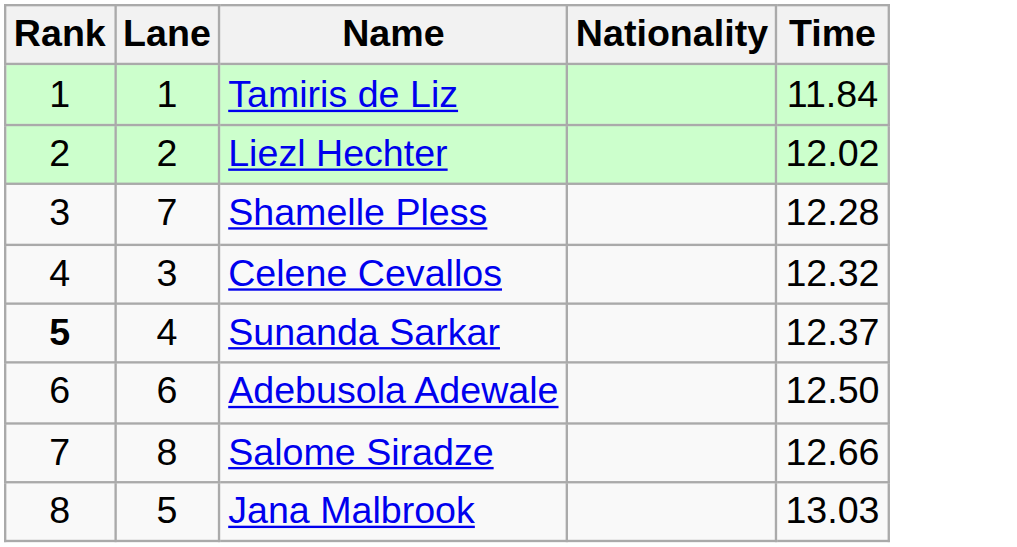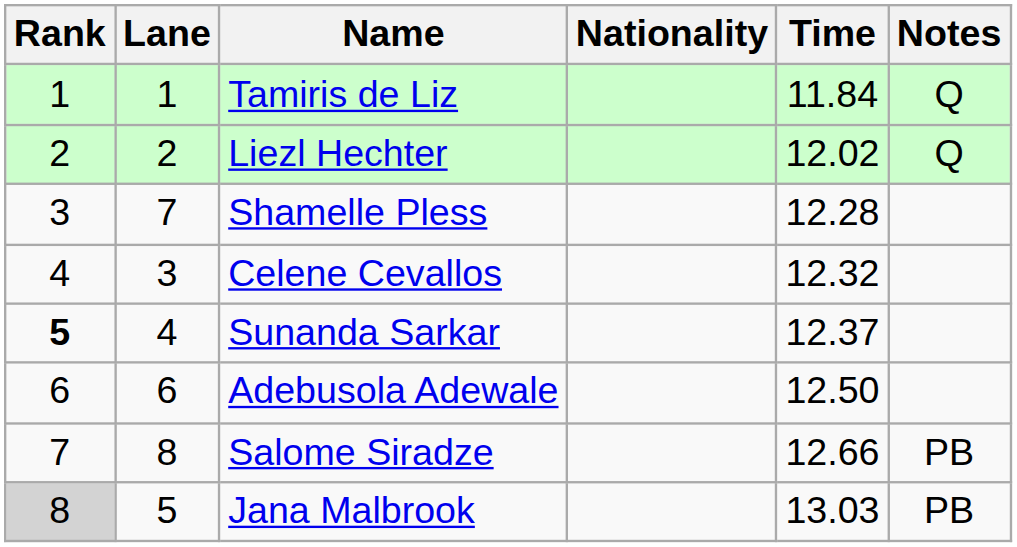+ column: Notes | Q | Q | PB | PB
Jana Malbrook | Rank: no background -> lightgrey background
